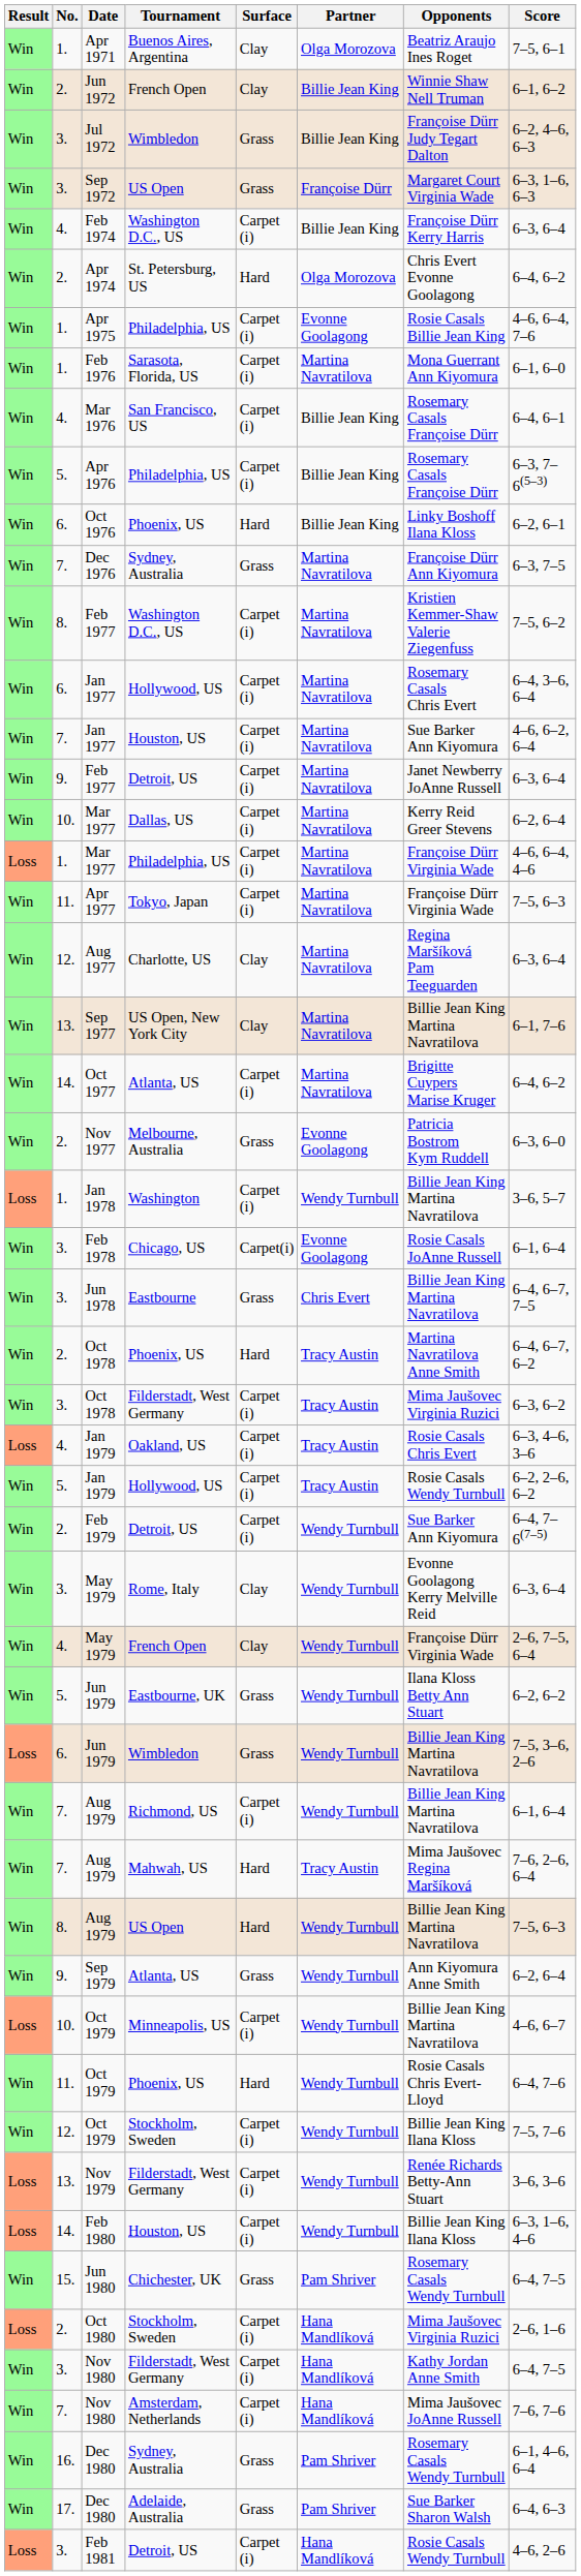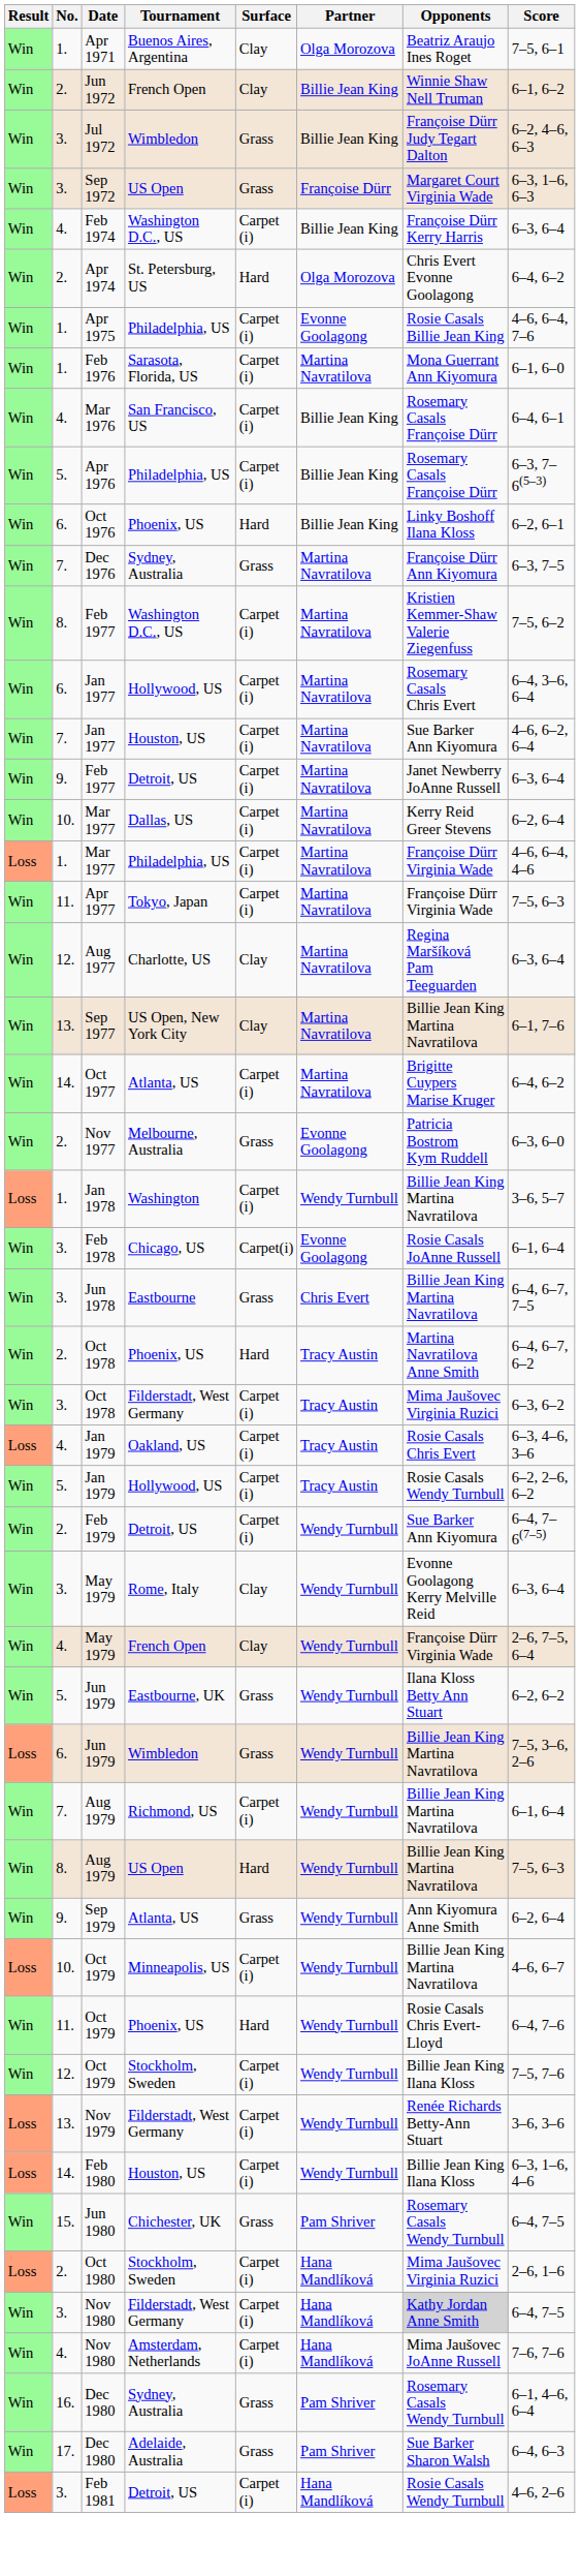- row: Win | 7. | Aug 1979 | Mahwah, US | Hard | Tracy Austin | Mima Jaušovec Regina Maršíková | 7–6, 2–6, 6–4
Nov 1980 / Filderstadt, West Germany | Opponents: no background -> lightgrey background
Nov 1980 / Amsterdam, Netherlands | No.: 7. -> 4.
